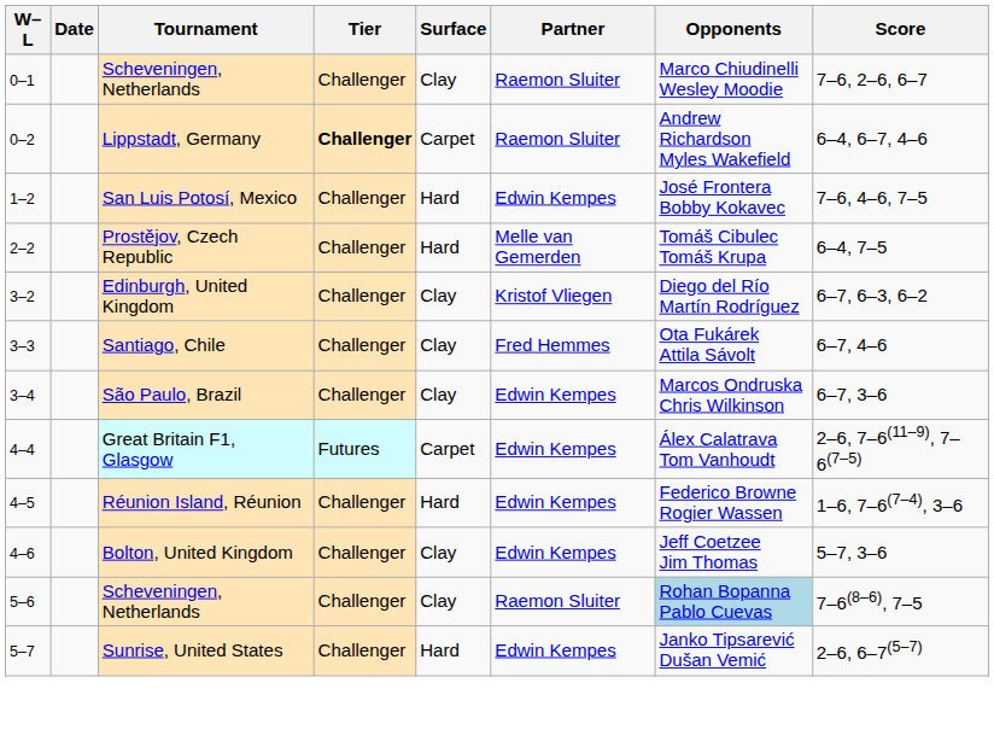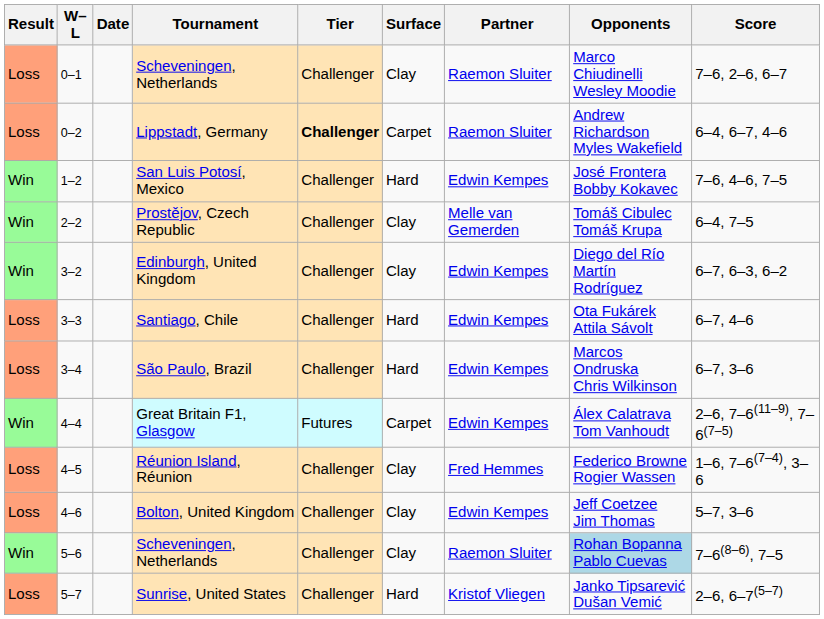+ column: Result | Loss | Loss | Win | Win | Win | Loss | Loss | Win | Loss | Loss | Win | Loss
Prostějov, Czech Republic | Surface: Hard -> Clay
Edinburgh, United Kingdom | Partner: Kristof Vliegen -> Edwin Kempes
Santiago, Chile | Surface: Clay -> Hard
Santiago, Chile | Partner: Fred Hemmes -> Edwin Kempes
São Paulo, Brazil | Surface: Clay -> Hard
Réunion Island, Réunion | Surface: Hard -> Clay
Réunion Island, Réunion | Partner: Edwin Kempes -> Fred Hemmes
Sunrise, United States | Partner: Edwin Kempes -> Kristof Vliegen
